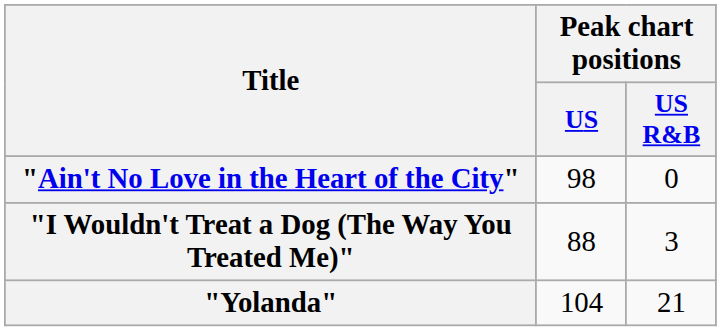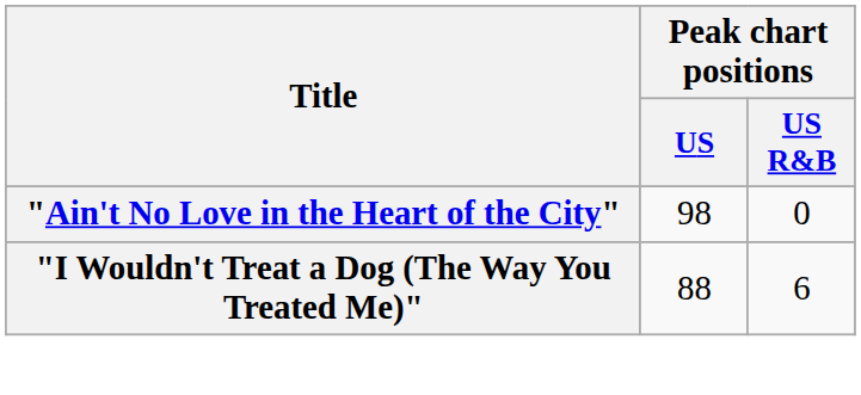"I Wouldn't Treat a Dog (The Way You Treated Me)" | Peak chart positions / US R&B: 3 -> 6
- row: "Yolanda" | 104 | 21
